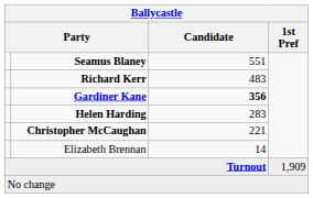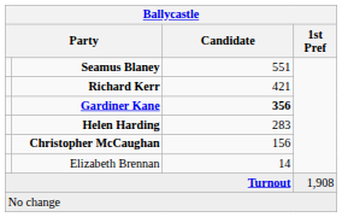Richard Kerr | Candidate: 483 -> 421
Christopher McCaughan | Candidate: 221 -> 156
Turnout | 1st Pref: 1,909 -> 1,908
